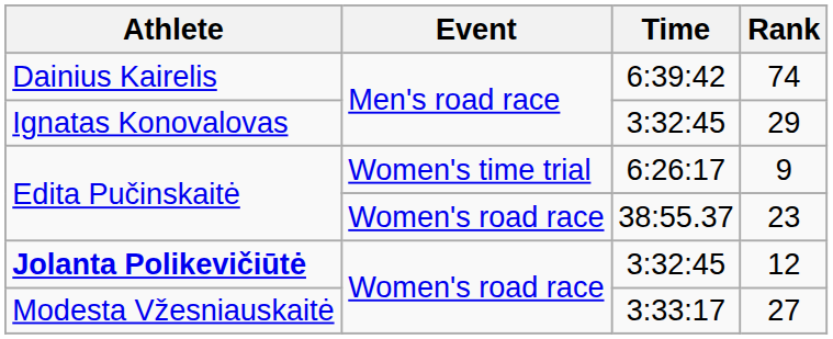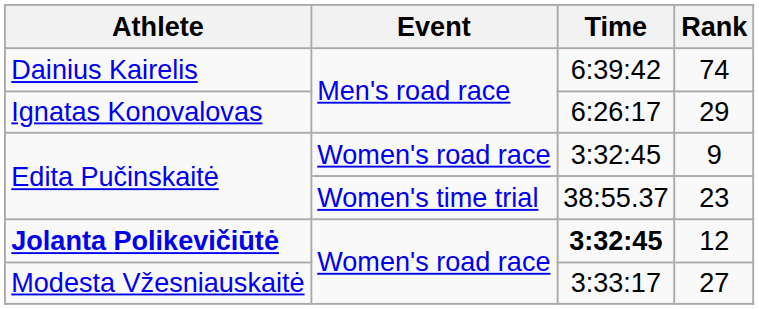29 | Time: 3:32:45 -> 6:26:17
9 | Event: Women's time trial -> Women's road race
9 | Time: 6:26:17 -> 3:32:45
23 | Event: Women's road race -> Women's time trial
12 | Time: normal -> bold
